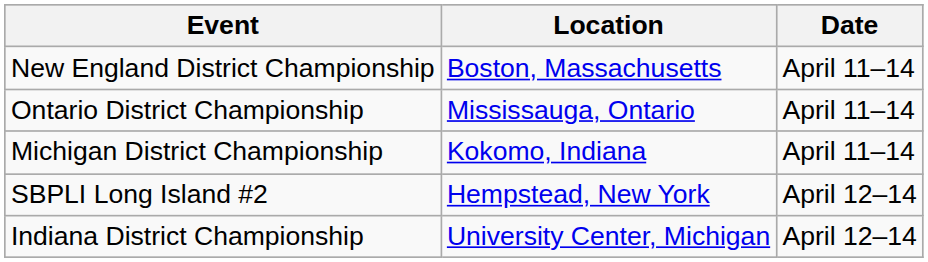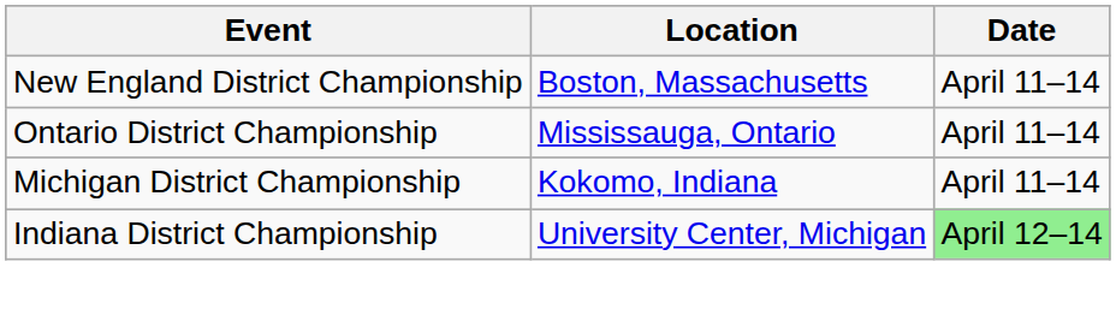- row: SBPLI Long Island #2 | Hempstead, New York | April 12–14
Indiana District Championship | Date: no background -> lightgreen background
